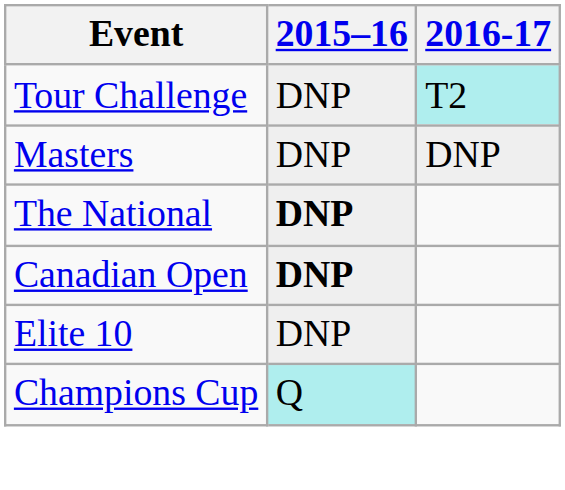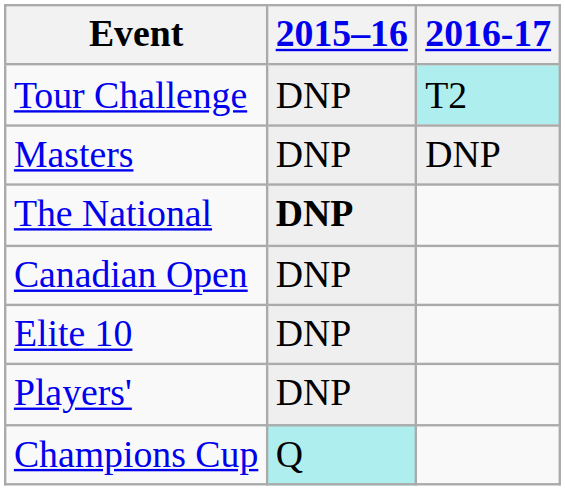Canadian Open | 2015–16: bold -> normal
+ row: Players' | DNP
